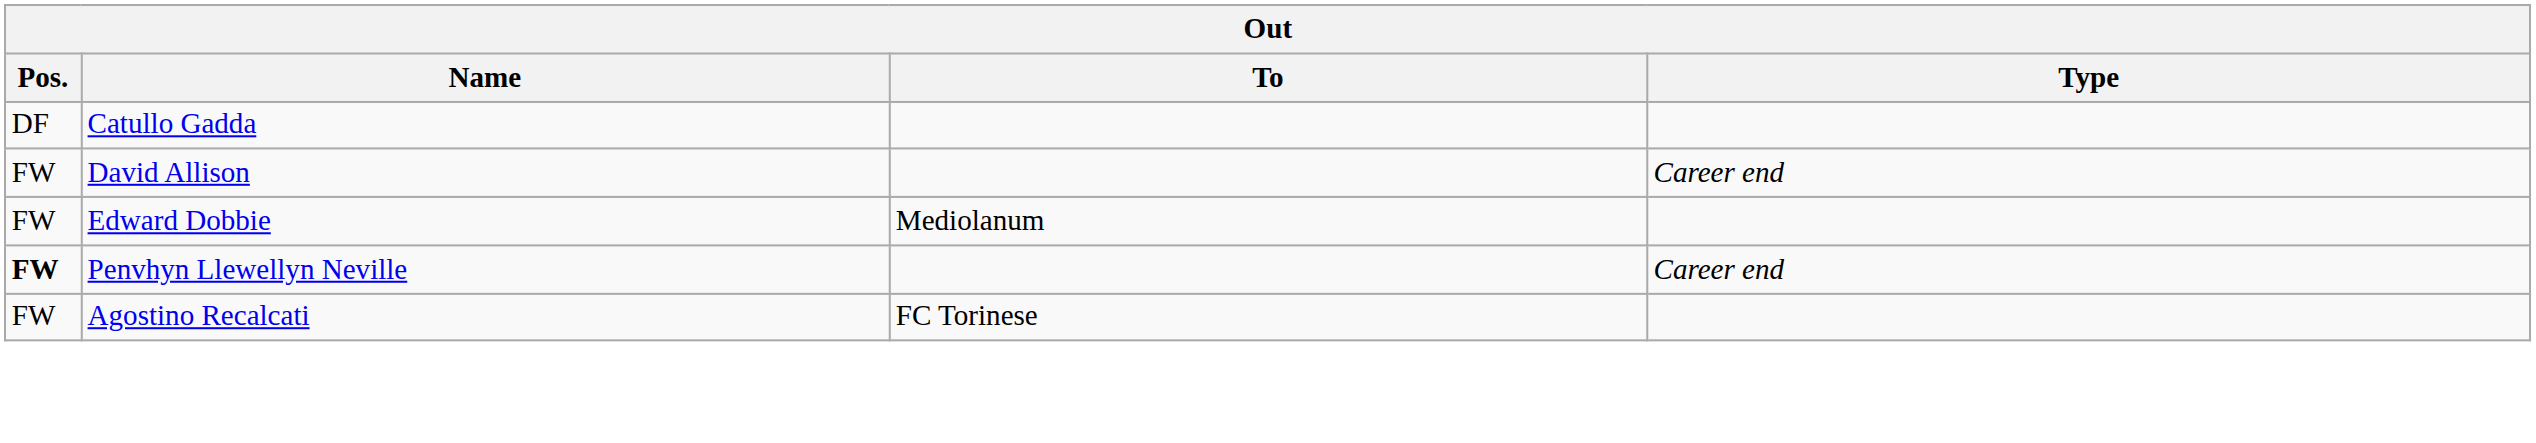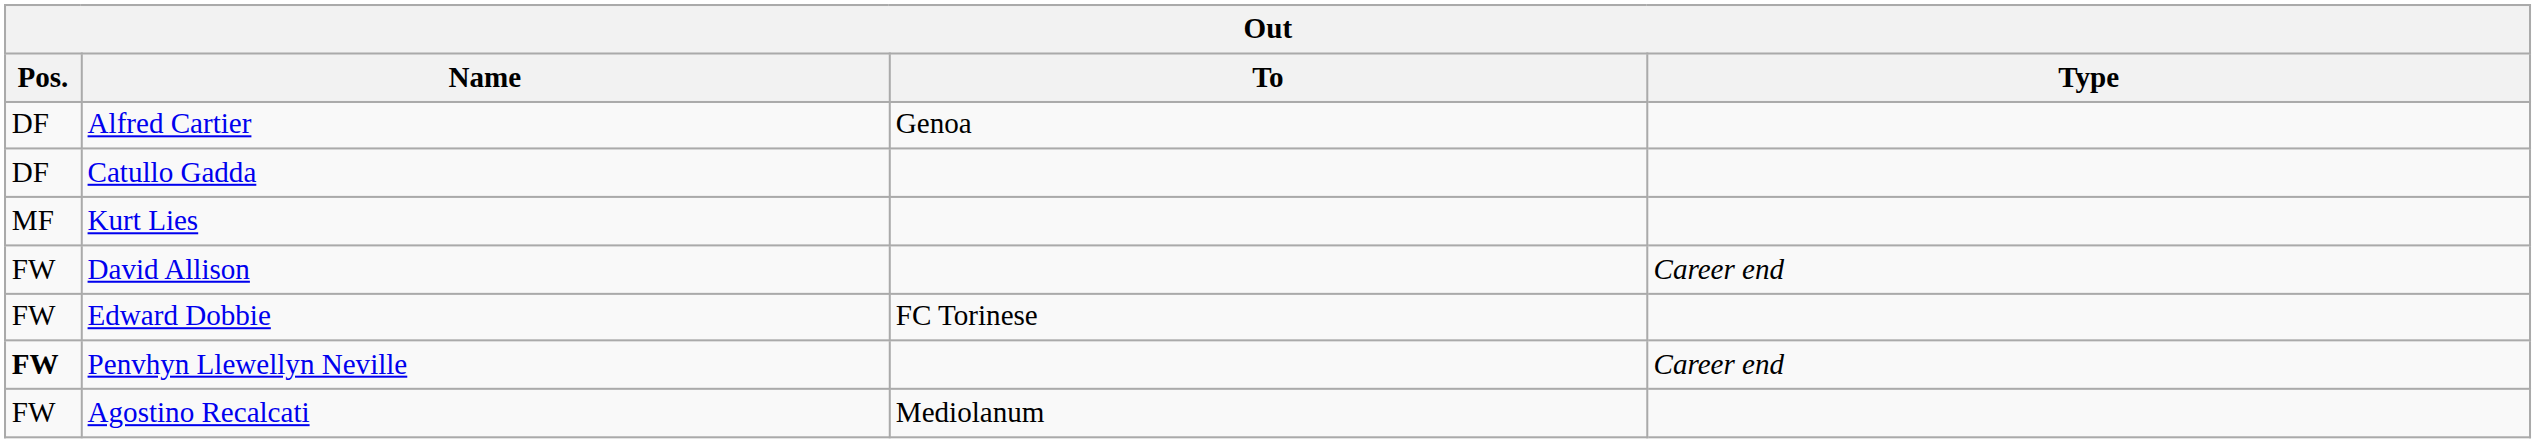+ row: DF | Alfred Cartier | Genoa
+ row: MF | Kurt Lies
Edward Dobbie | To: Mediolanum -> FC Torinese
Agostino Recalcati | To: FC Torinese -> Mediolanum
